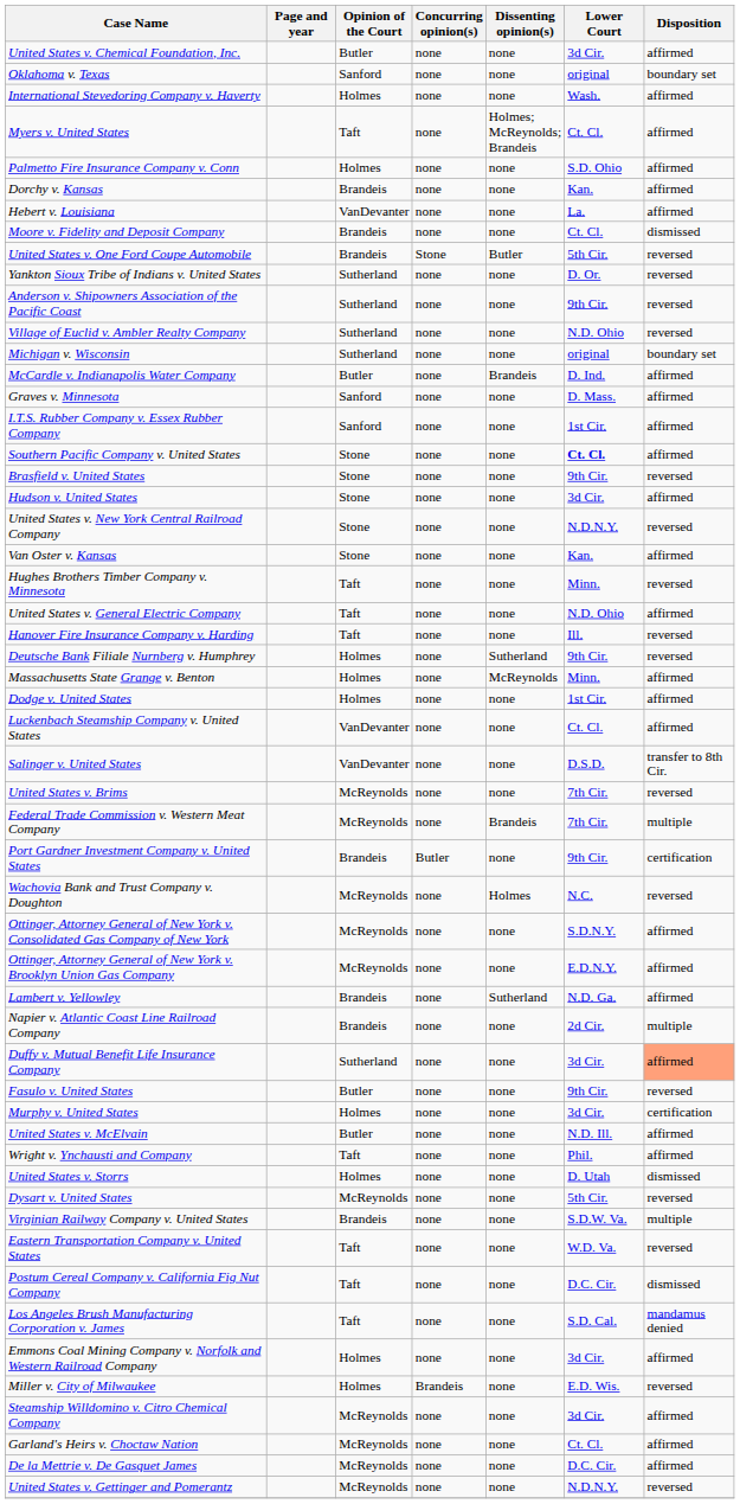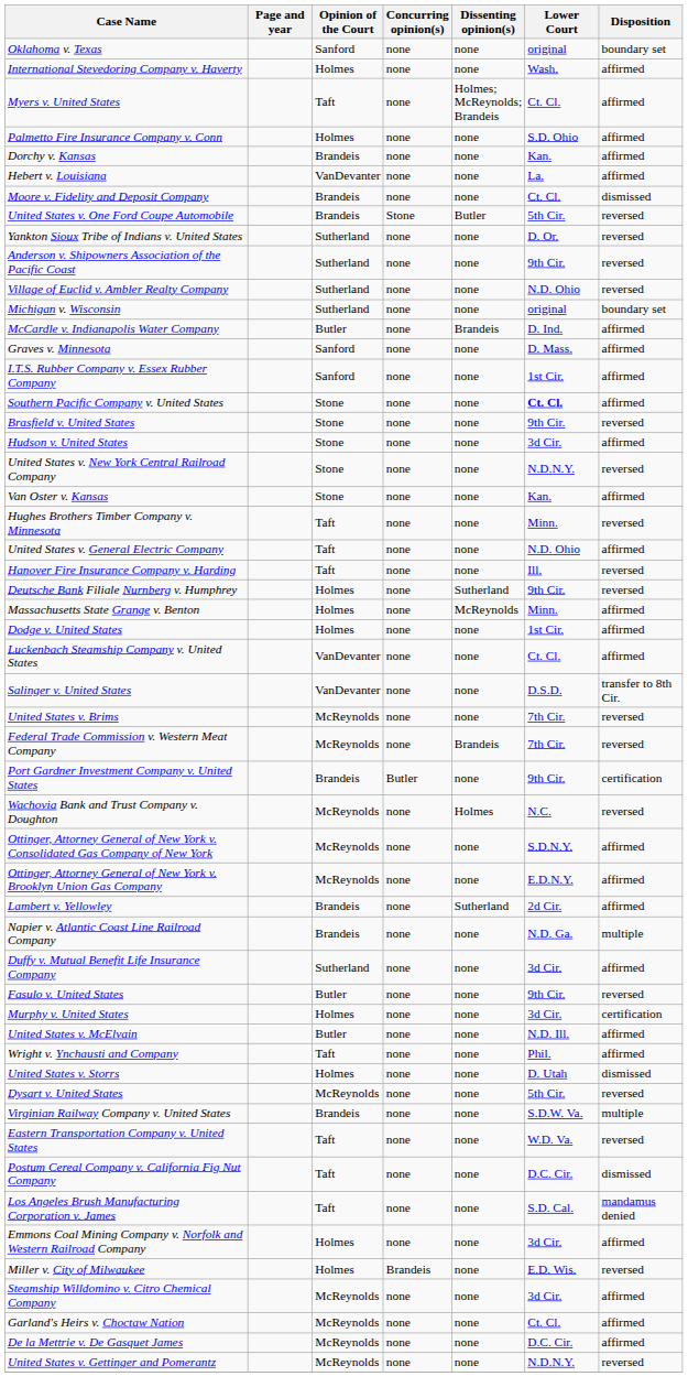- row: United States v. Chemical Foundation, Inc. | Butler | none | none | 3d Cir. | affirmed
Federal Trade Commission v. Western Meat Company | Disposition: multiple -> reversed
Lambert v. Yellowley | Lower Court: N.D. Ga. -> 2d Cir.
Napier v. Atlantic Coast Line Railroad Company | Lower Court: 2d Cir. -> N.D. Ga.
Duffy v. Mutual Benefit Life Insurance Company | Disposition: lightsalmon background -> no background
